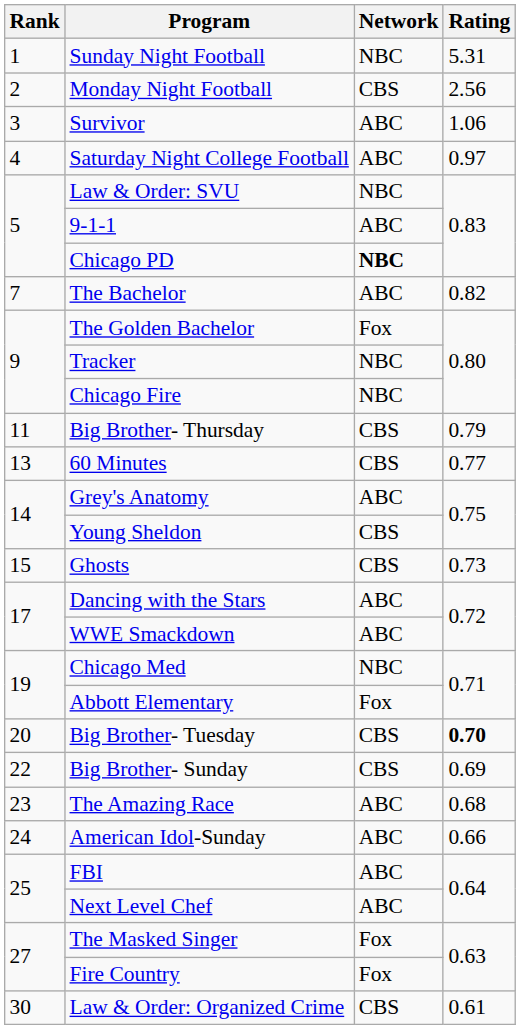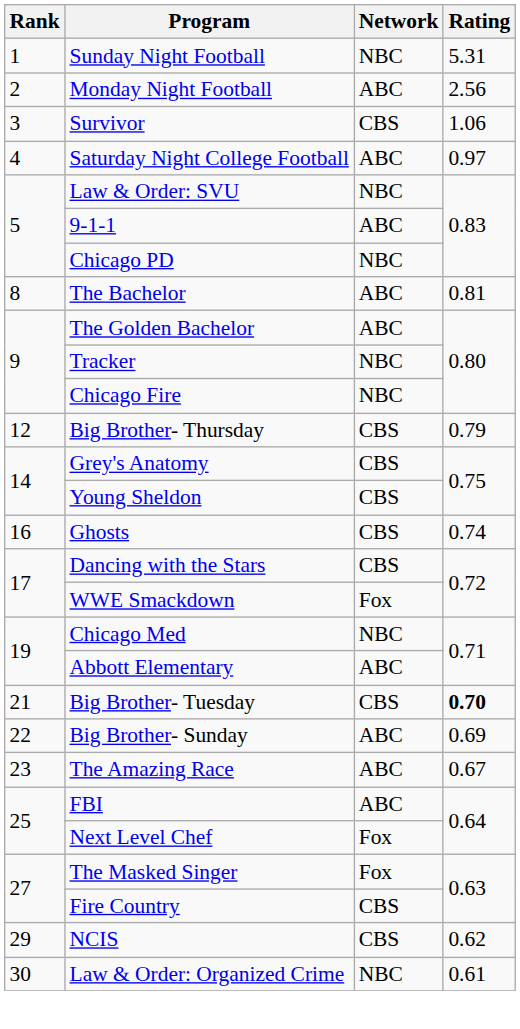Monday Night Football | Network: CBS -> ABC
Survivor | Network: ABC -> CBS
Chicago PD | Network: bold -> normal
The Bachelor | Rank: 7 -> 8
The Bachelor | Rating: 0.82 -> 0.81
The Golden Bachelor | Network: Fox -> ABC
Big Brother- Thursday | Rank: 11 -> 12
- row: 13 | 60 Minutes | CBS | 0.77
Grey's Anatomy | Network: ABC -> CBS
Ghosts | Rank: 15 -> 16
Ghosts | Rating: 0.73 -> 0.74
Dancing with the Stars | Network: ABC -> CBS
WWE Smackdown | Network: ABC -> Fox
Abbott Elementary | Network: Fox -> ABC
Big Brother- Tuesday | Rank: 20 -> 21
Big Brother- Sunday | Network: CBS -> ABC
The Amazing Race | Rating: 0.68 -> 0.67
- row: 24 | American Idol-Sunday | ABC | 0.66
Next Level Chef | Network: ABC -> Fox
Fire Country | Network: Fox -> CBS
+ row: 29 | NCIS | CBS | 0.62
Law & Order: Organized Crime | Network: CBS -> NBC
